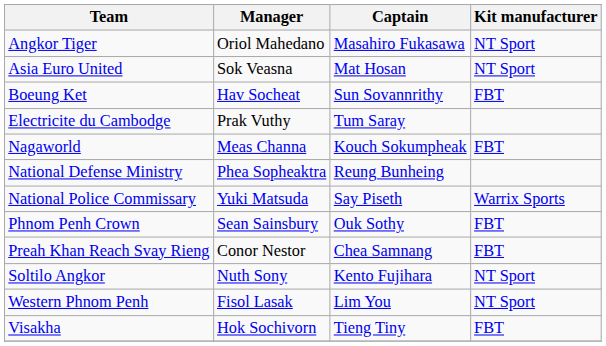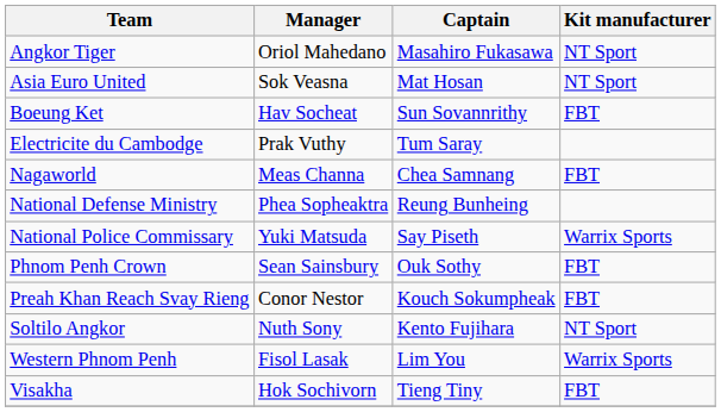Nagaworld | Captain: Kouch Sokumpheak -> Chea Samnang
Preah Khan Reach Svay Rieng | Captain: Chea Samnang -> Kouch Sokumpheak
Western Phnom Penh | Kit manufacturer: NT Sport -> Warrix Sports
